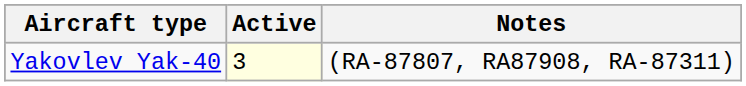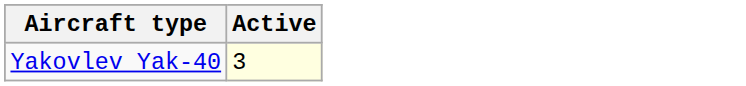- column: Notes | (RA-87807, RA87908, RA-87311)
